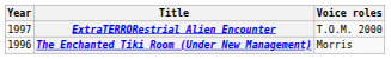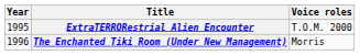ExtraTERRORestrial Alien Encounter | Year: 1997 -> 1995
